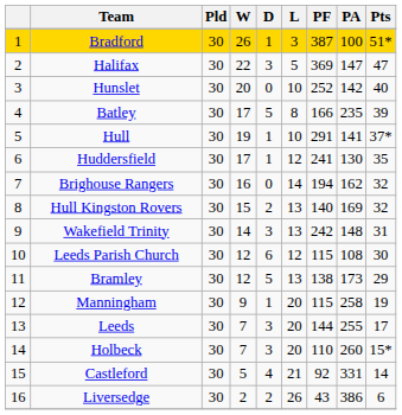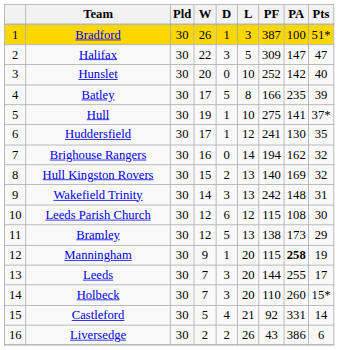Halifax | PF: 369 -> 309
Hull | PF: 291 -> 275
Manningham | PA: normal -> bold
